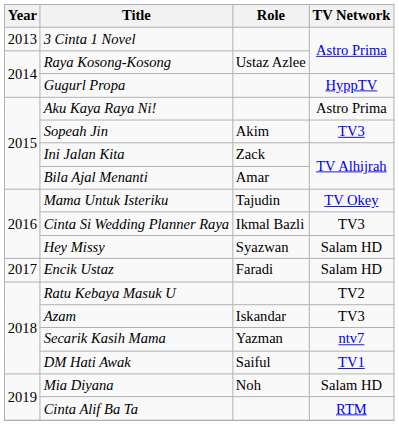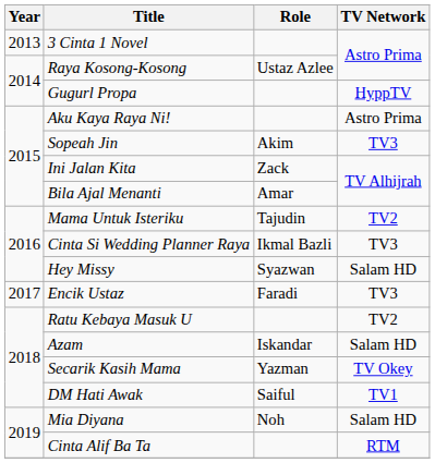Mama Untuk Isteriku | TV Network: TV Okey -> TV2
Encik Ustaz | TV Network: Salam HD -> TV3
Azam | TV Network: TV3 -> Salam HD
Secarik Kasih Mama | TV Network: ntv7 -> TV Okey
